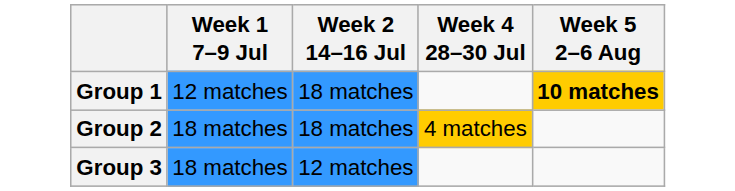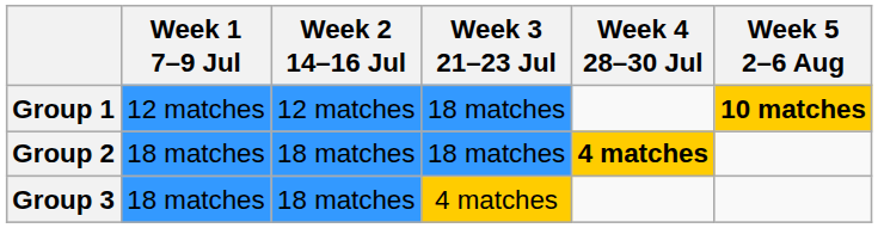+ column: Week 3 21–23 Jul | 18 matches | 18 matches | 4 matches
Group 1 | Week 2 14–16 Jul: 18 matches -> 12 matches
Group 2 | Week 4 28–30 Jul: normal -> bold
Group 3 | Week 2 14–16 Jul: 12 matches -> 18 matches
